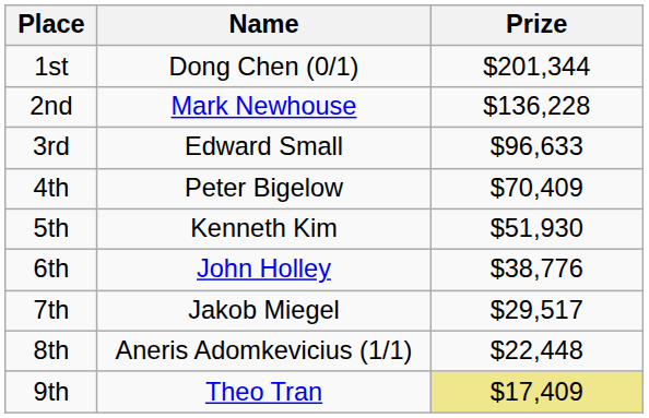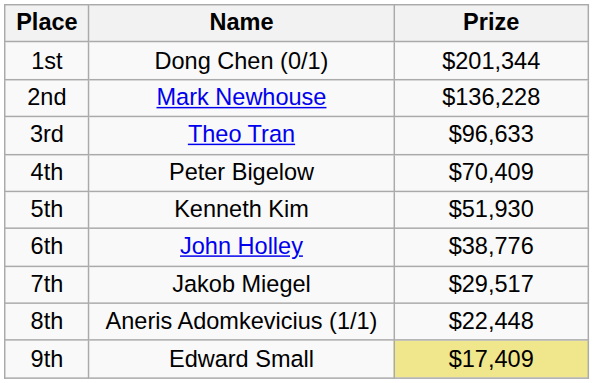3rd | Name: Edward Small -> Theo Tran
9th | Name: Theo Tran -> Edward Small
